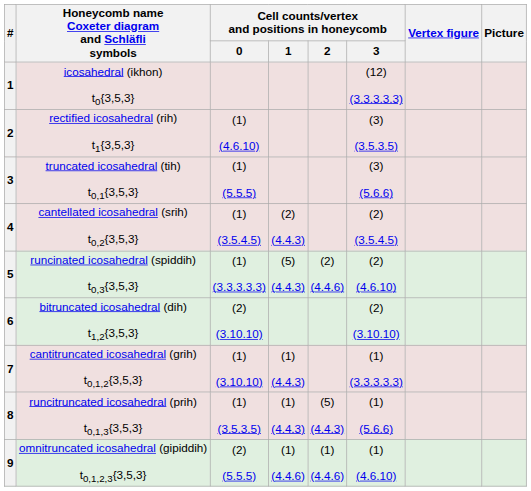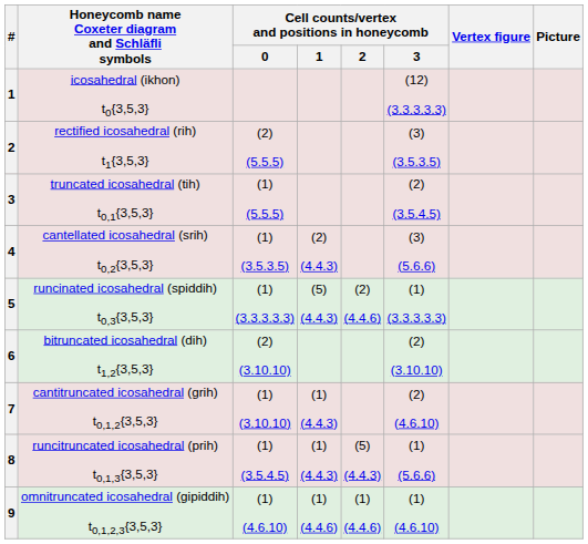rectified icosahedral (rih) t1{3,5,3} | Cell counts/vertex and positions in honeycomb / 0: (1) (4.6.10) -> (2) (5.5.5)
truncated icosahedral (tih) t0,1{3,5,3} | Cell counts/vertex and positions in honeycomb / 3: (3) (5.6.6) -> (2) (3.5.4.5)
cantellated icosahedral (srih) t0,2{3,5,3} | Cell counts/vertex and positions in honeycomb / 0: (1) (3.5.4.5) -> (1) (3.5.3.5)
cantellated icosahedral (srih) t0,2{3,5,3} | Cell counts/vertex and positions in honeycomb / 3: (2) (3.5.4.5) -> (3) (5.6.6)
runcinated icosahedral (spiddih) t0,3{3,5,3} | Cell counts/vertex and positions in honeycomb / 3: (2) (4.6.10) -> (1) (3.3.3.3.3)
cantitruncated icosahedral (grih) t0,1,2{3,5,3} | Cell counts/vertex and positions in honeycomb / 3: (1) (3.3.3.3.3) -> (2) (4.6.10)
runcitruncated icosahedral (prih) t0,1,3{3,5,3} | Cell counts/vertex and positions in honeycomb / 0: (1) (3.5.3.5) -> (1) (3.5.4.5)
omnitruncated icosahedral (gipiddih) t0,1,2,3{3,5,3} | Cell counts/vertex and positions in honeycomb / 0: (2) (5.5.5) -> (1) (4.6.10)
